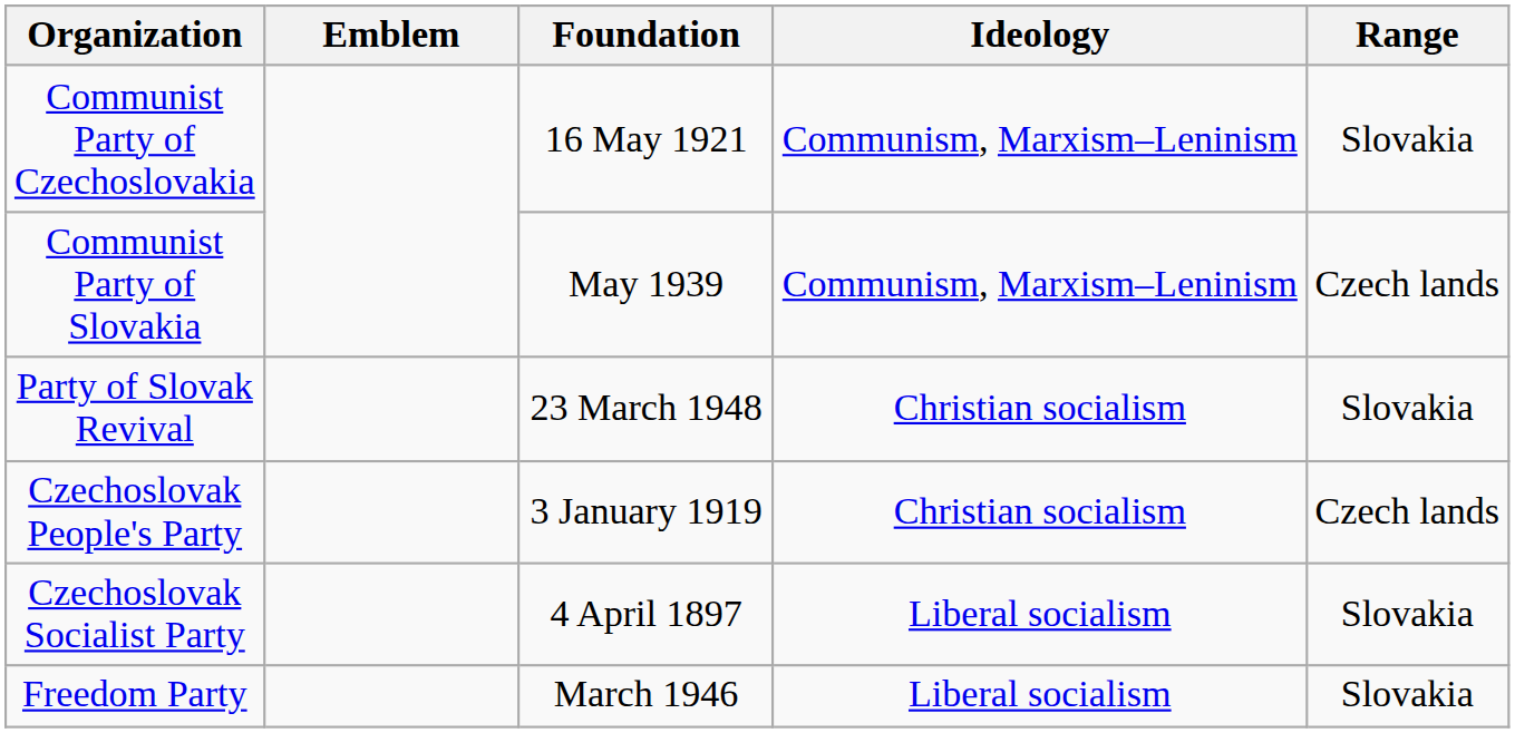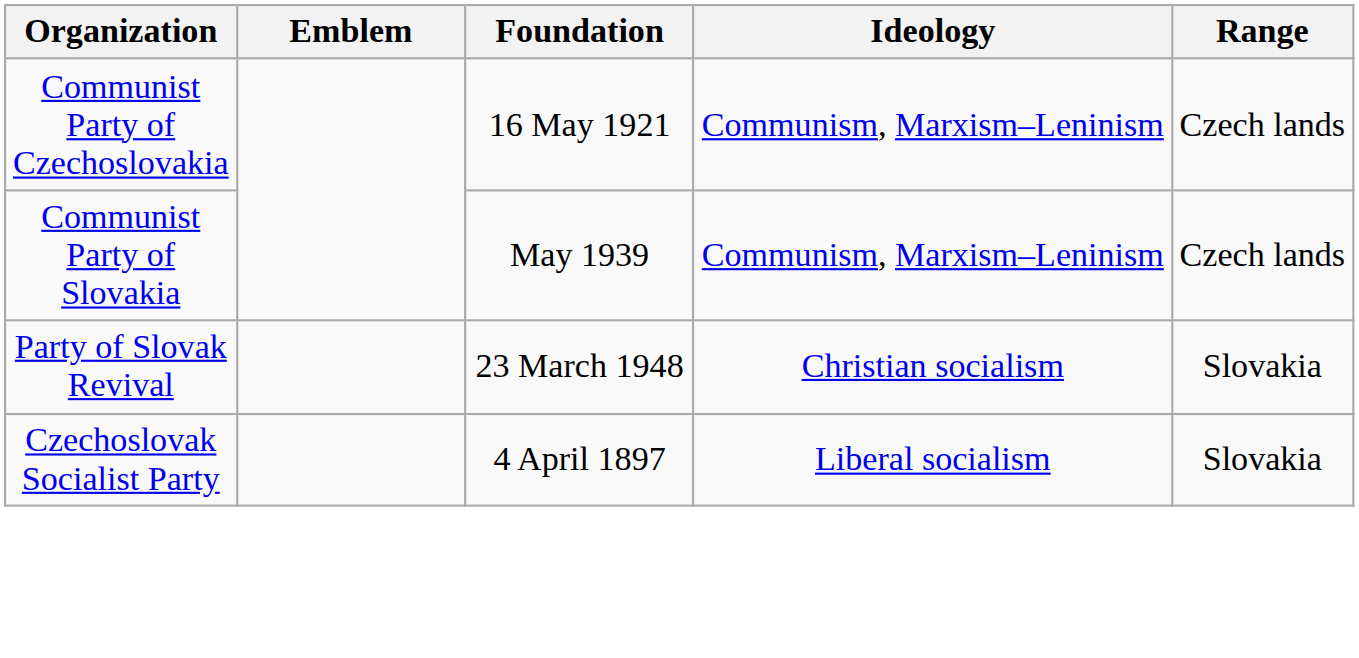Communist Party of Czechoslovakia | Range: Slovakia -> Czech lands
- row: Czechoslovak People's Party | 3 January 1919 | Christian socialism | Czech lands
- row: Freedom Party | March 1946 | Liberal socialism | Slovakia
